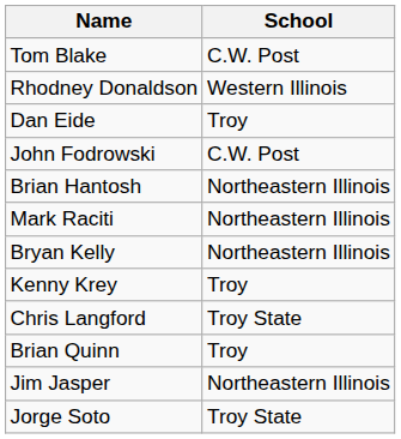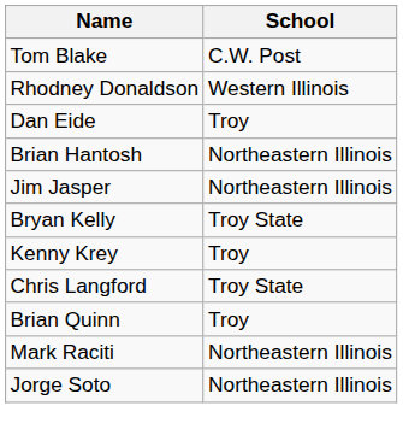- row: John Fodrowski | C.W. Post
rows swapped: Jim Jasper <-> Mark Raciti
Bryan Kelly | School: Northeastern Illinois -> Troy State
Jorge Soto | School: Troy State -> Northeastern Illinois
